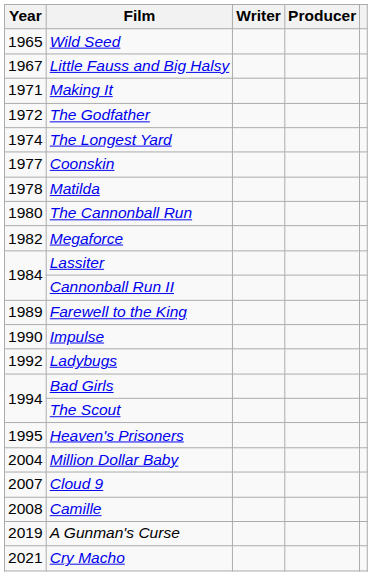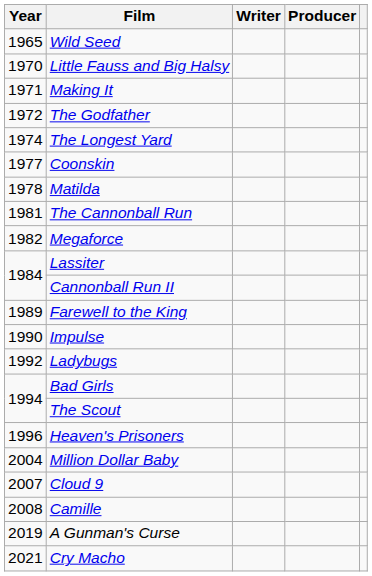Little Fauss and Big Halsy | Year: 1967 -> 1970
The Cannonball Run | Year: 1980 -> 1981
Heaven's Prisoners | Year: 1995 -> 1996
